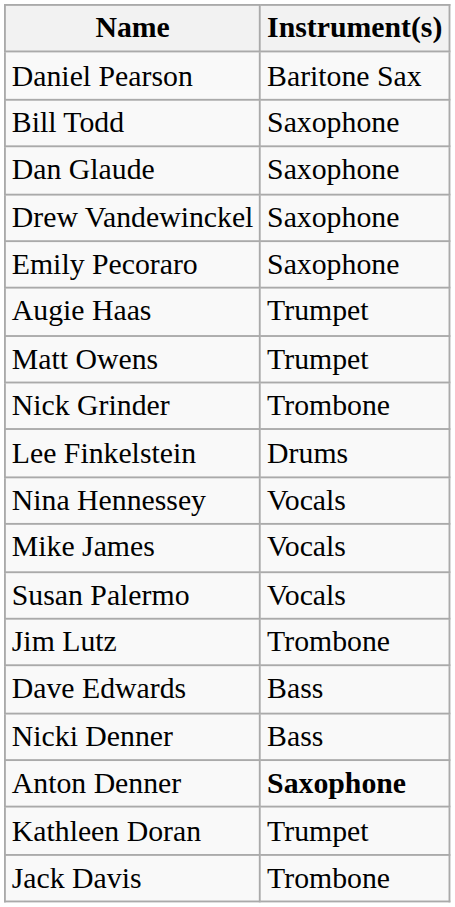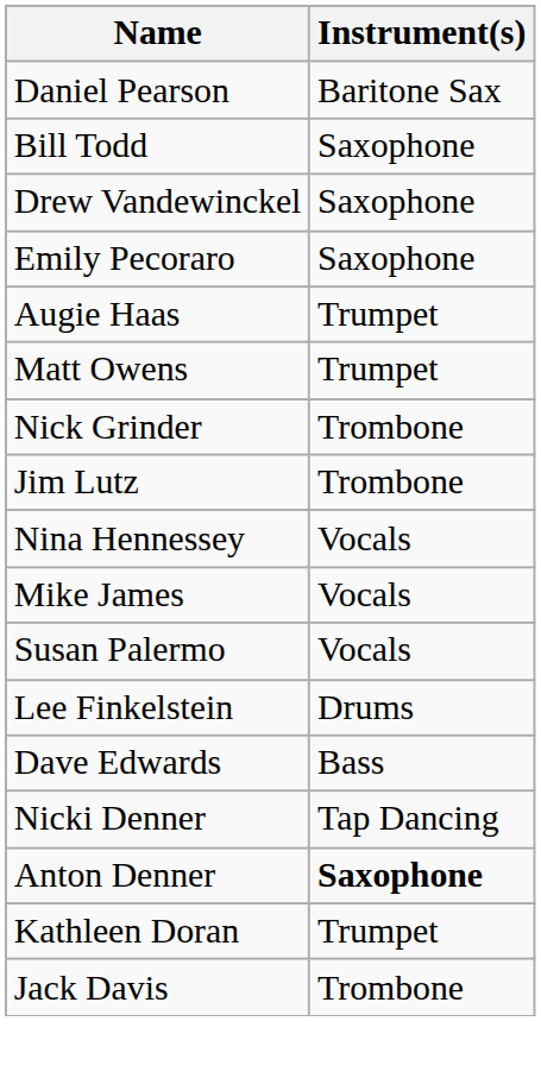- row: Dan Glaude | Saxophone
rows swapped: Jim Lutz <-> Lee Finkelstein
Nicki Denner | Instrument(s): Bass -> Tap Dancing
